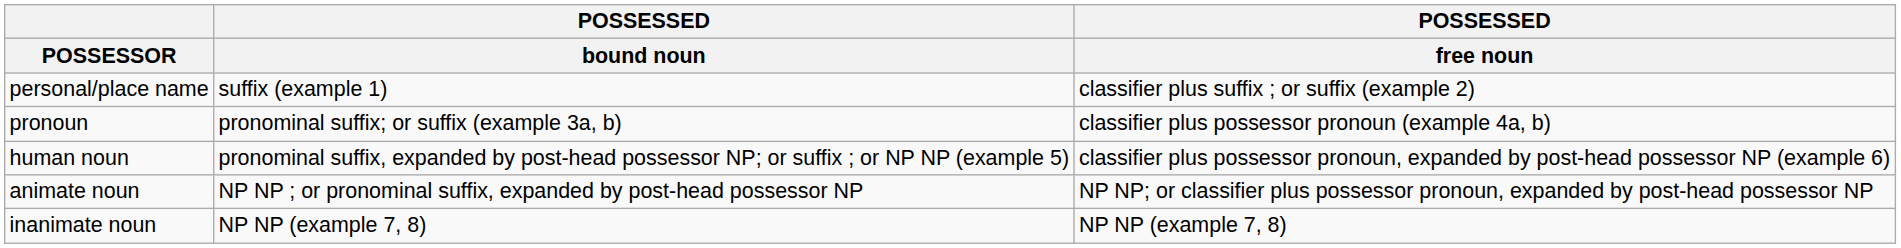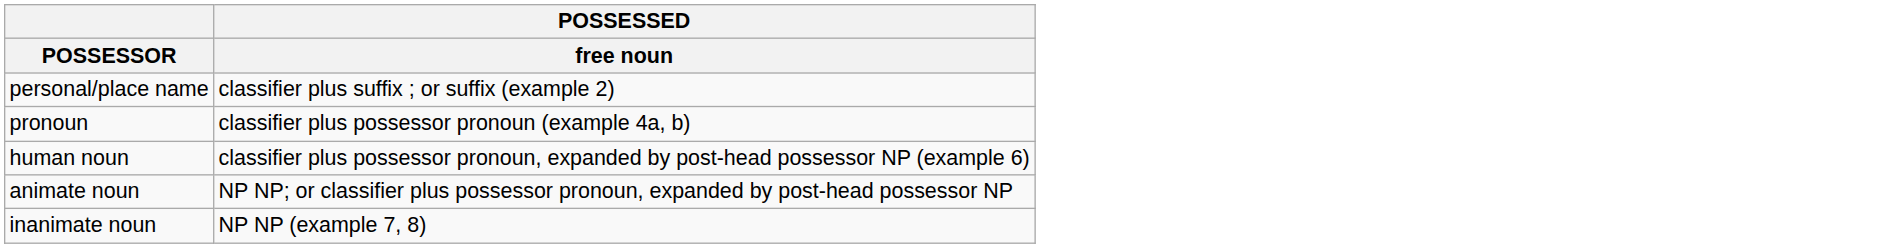- column: POSSESSED | bound noun | suffix (example 1) | pronominal suffix; or suffix (example 3a, b) | pronominal suffix, expanded by post-head possessor NP; or suffix ; or NP NP (example 5) | NP NP ; or pronominal suffix, expanded by post-head possessor NP | NP NP (example 7, 8)
